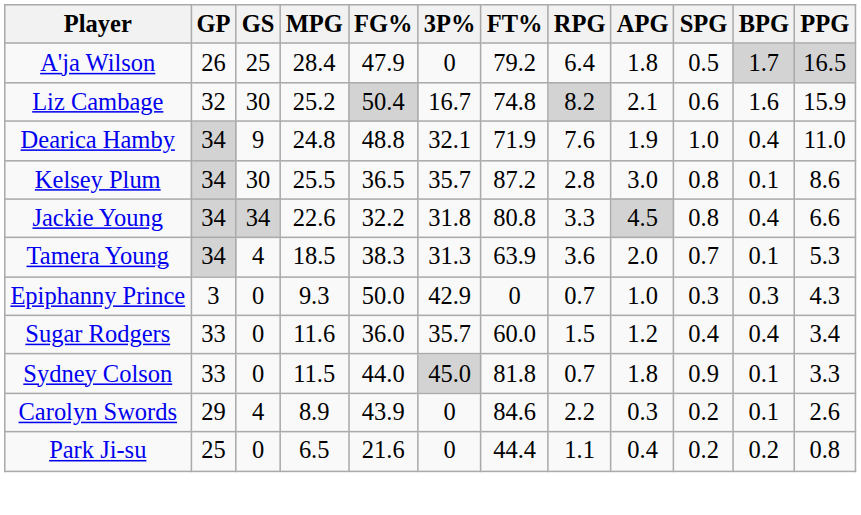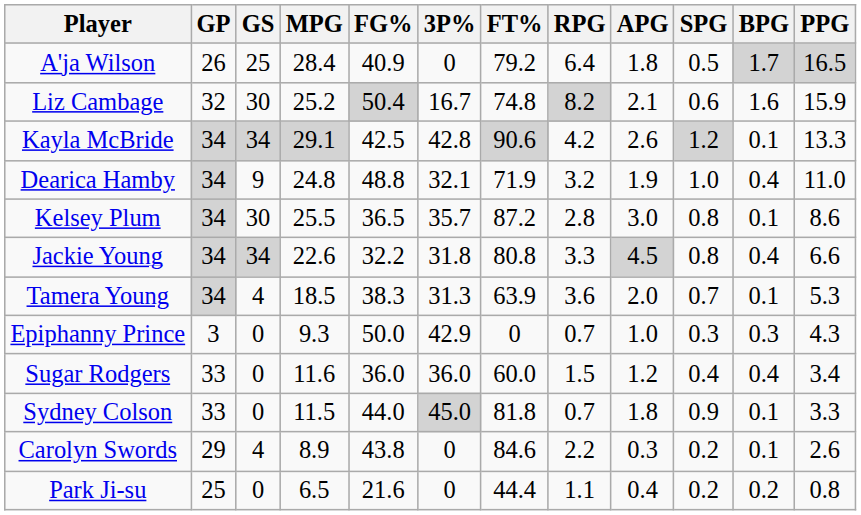A'ja Wilson | FG%: 47.9 -> 40.9
+ row: Kayla McBride | 34 | 34 | 29.1 | 42.5 | 42.8 | 90.6 | 4.2 | 2.6 | 1.2 | 0.1 | 13.3
Dearica Hamby | RPG: 7.6 -> 3.2
Sugar Rodgers | 3P%: 35.7 -> 36.0
Carolyn Swords | FG%: 43.9 -> 43.8
